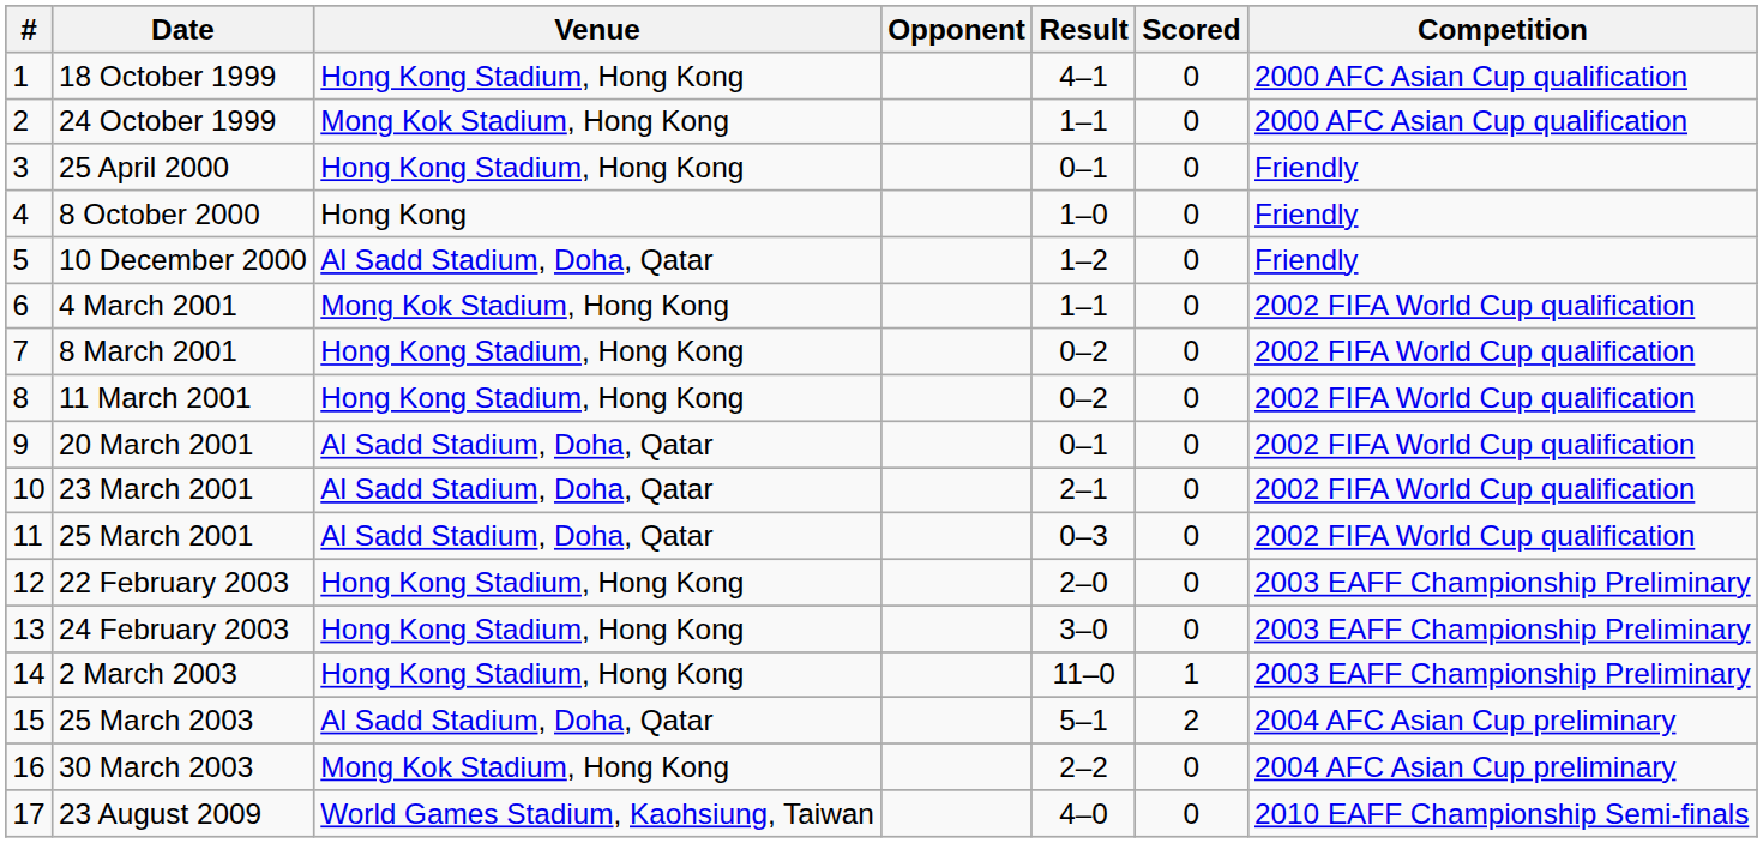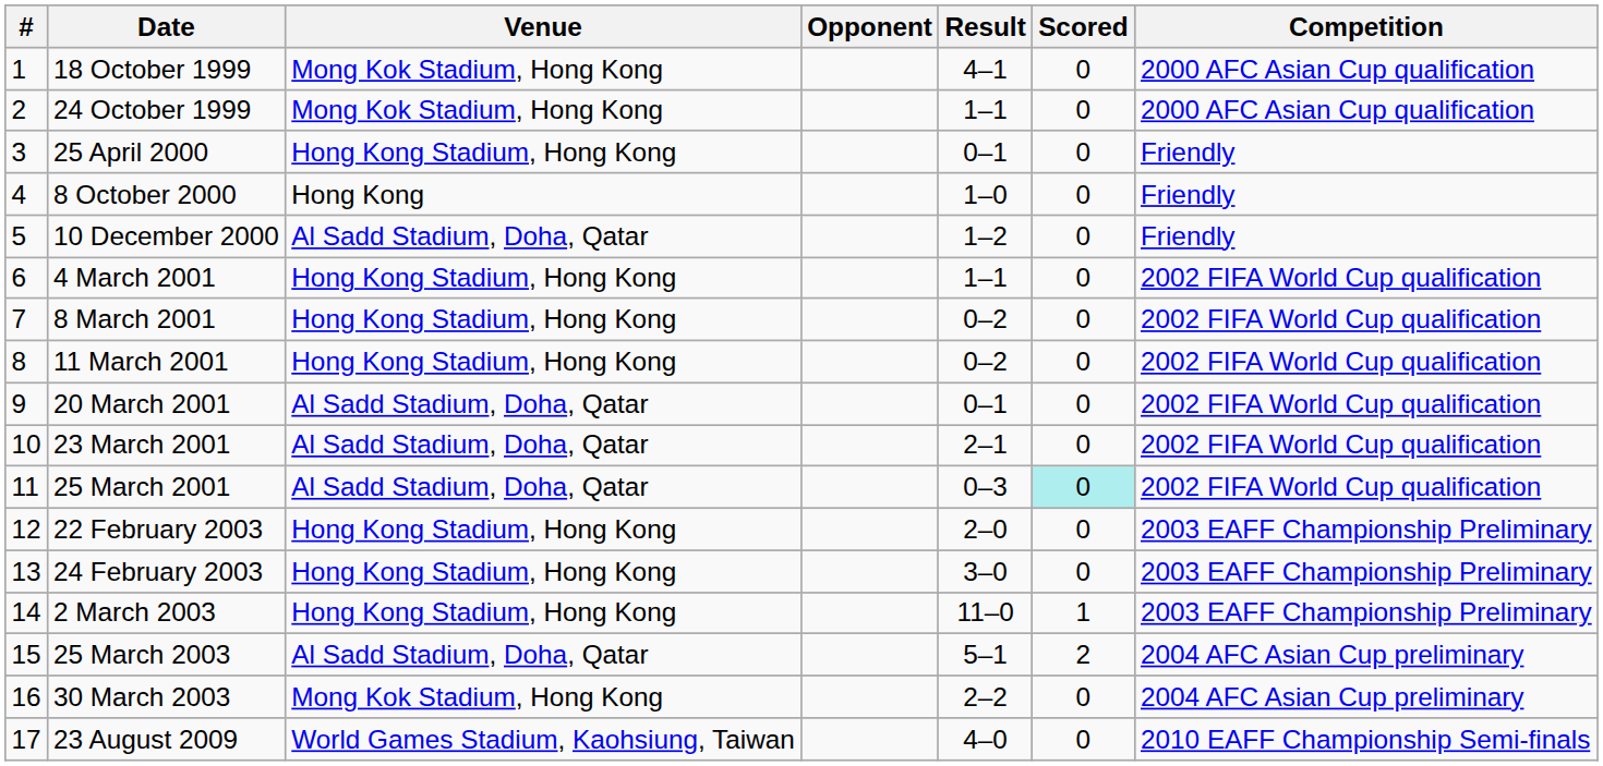18 October 1999 | Venue: Hong Kong Stadium, Hong Kong -> Mong Kok Stadium, Hong Kong
4 March 2001 | Venue: Mong Kok Stadium, Hong Kong -> Hong Kong Stadium, Hong Kong
25 March 2001 | Scored: no background -> paleturquoise background
